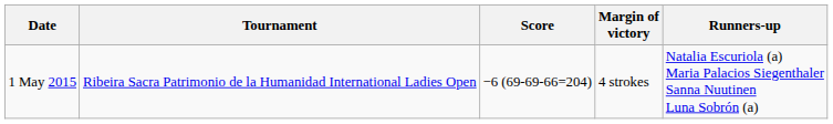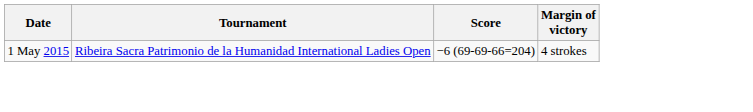- column: Runners-up | Natalia Escuriola (a) Maria Palacios Siegenthaler Sanna Nuutinen Luna Sobrón (a)
